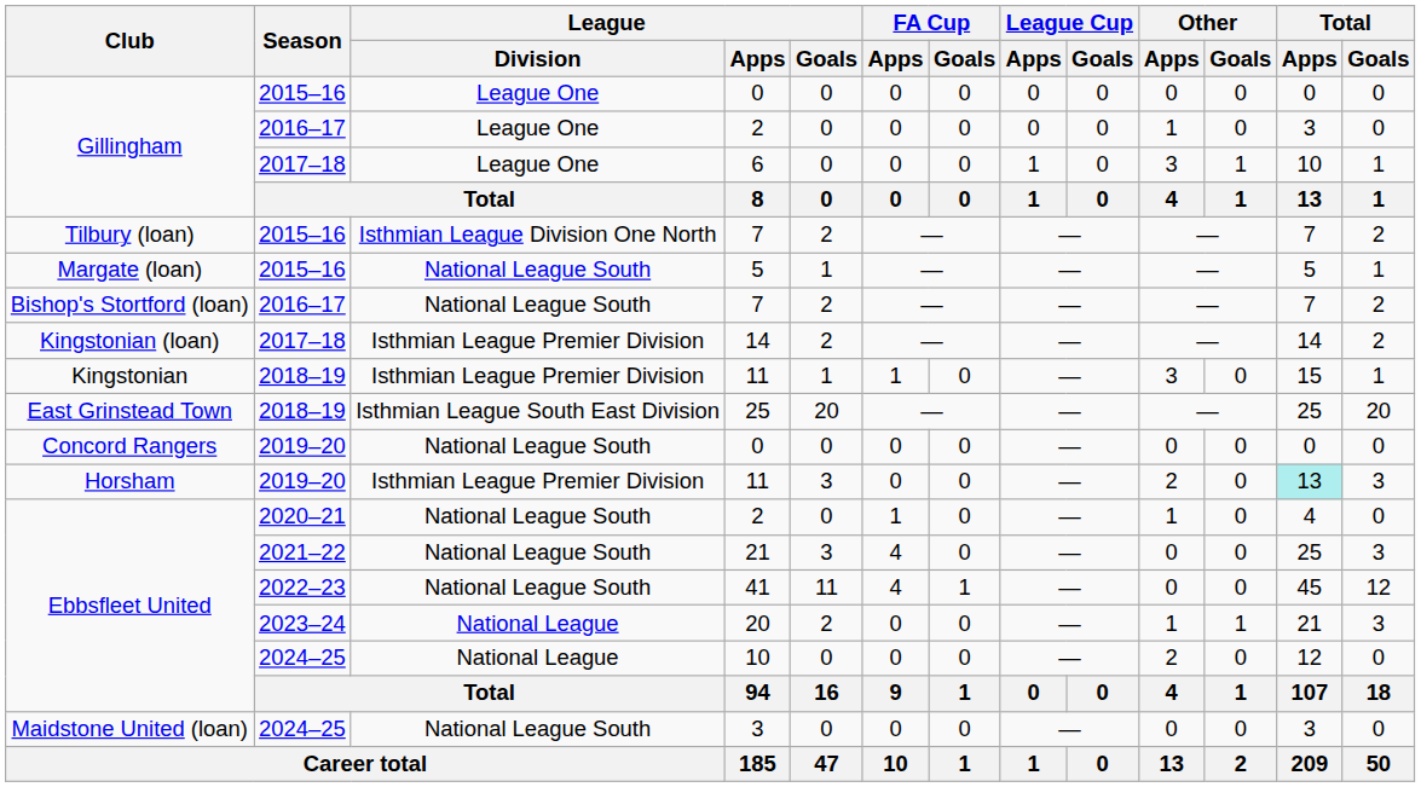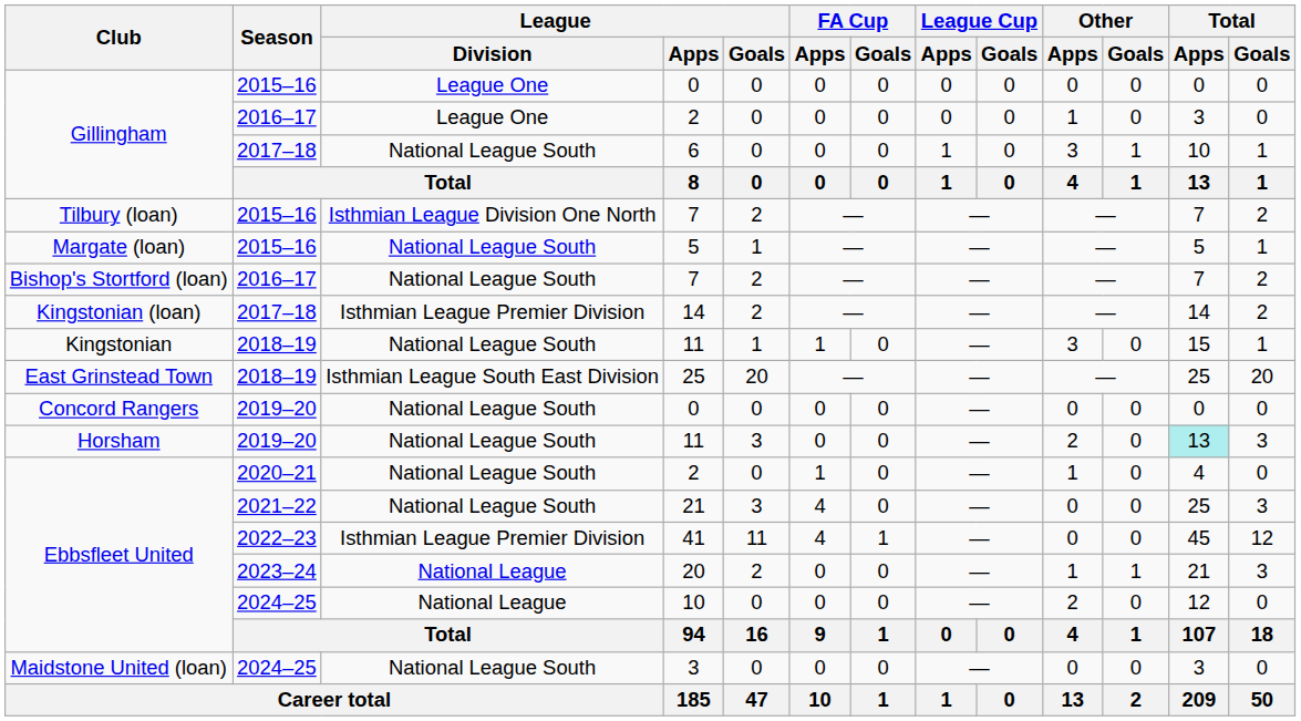6 | League / Division: League One -> National League South
Kingstonian / 11 | League / Division: Isthmian League Premier Division -> National League South
Horsham / 11 | League / Division: Isthmian League Premier Division -> National League South
41 | League / Division: National League South -> Isthmian League Premier Division
